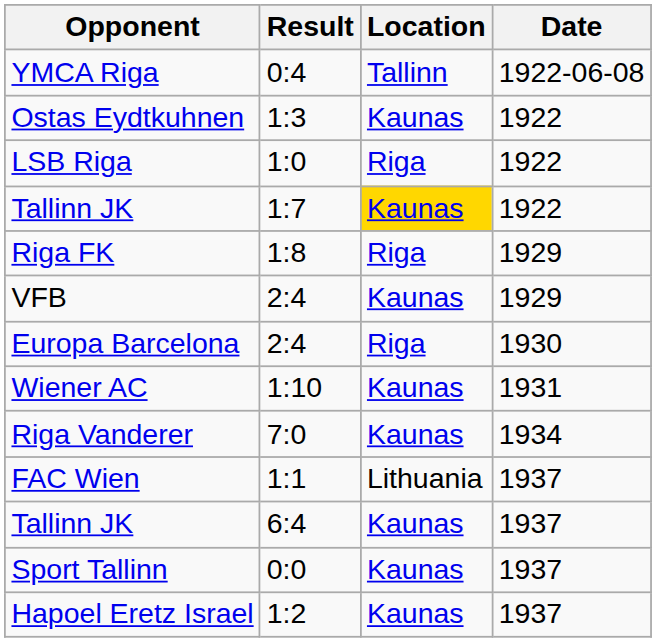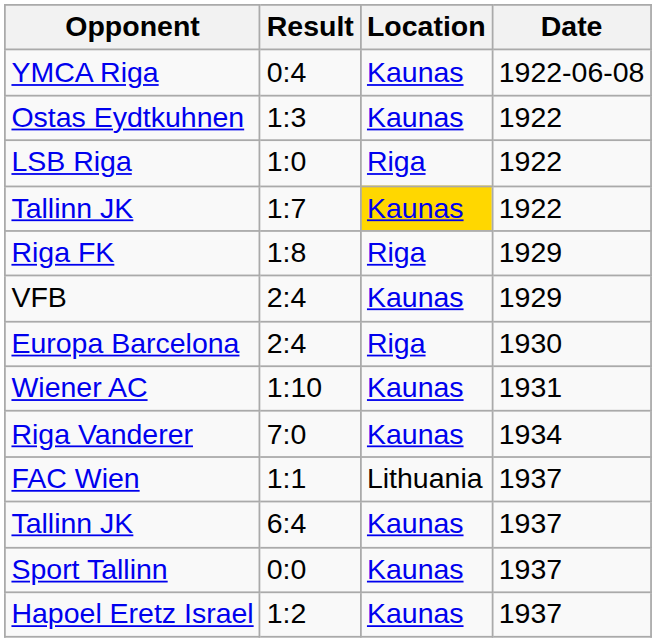YMCA Riga | Location: Tallinn -> Kaunas
